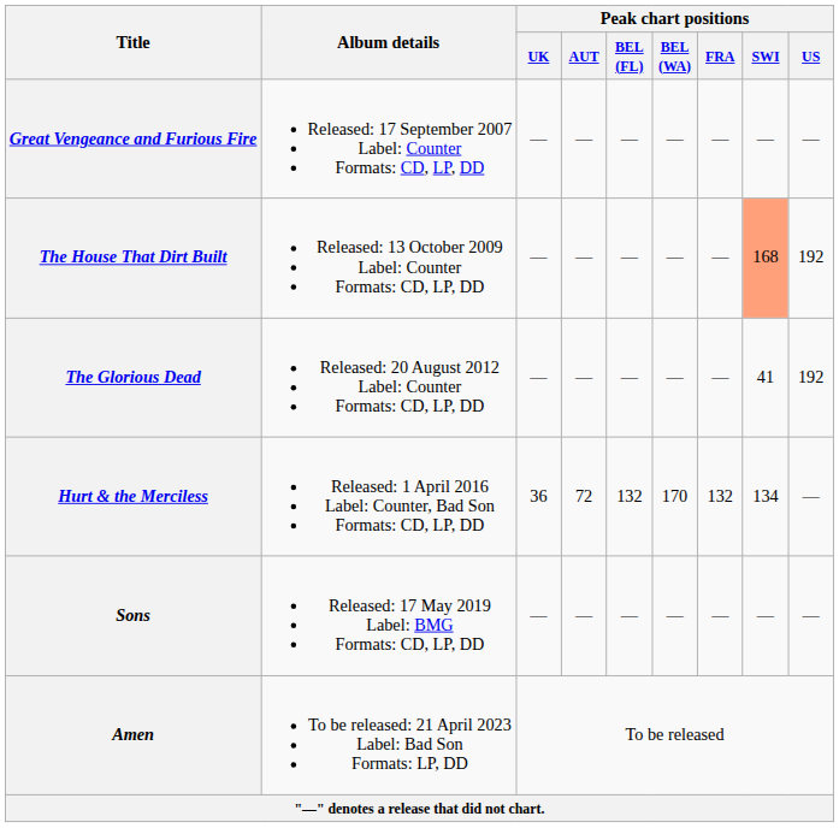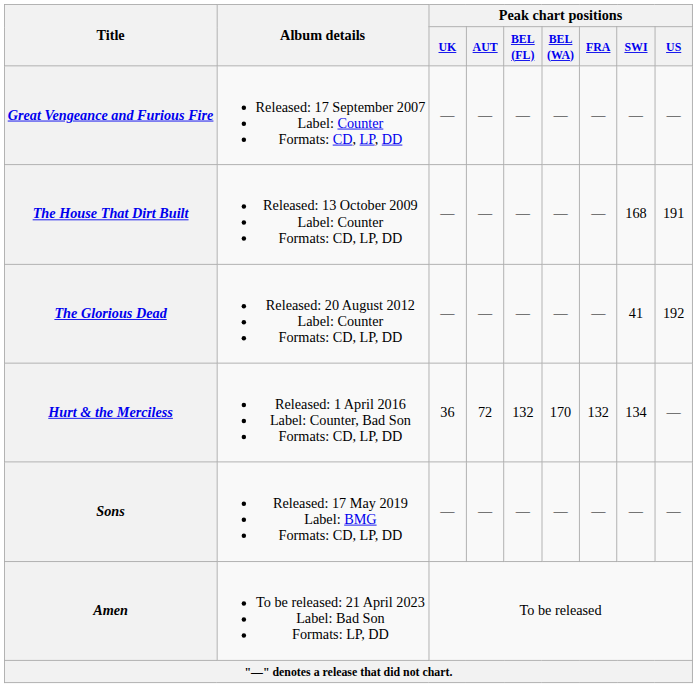The House That Dirt Built | Peak chart positions / SWI: lightsalmon background -> no background
The House That Dirt Built | Peak chart positions / US: 192 -> 191
